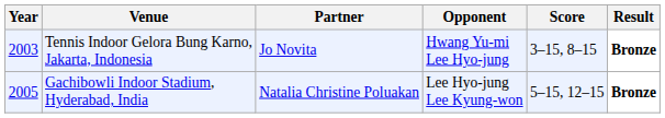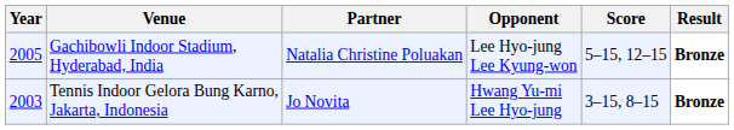rows swapped: Tennis Indoor Gelora Bung Karno, Jakarta, Indonesia <-> Gachibowli Indoor Stadium, Hyderabad, India
